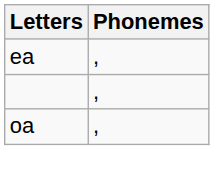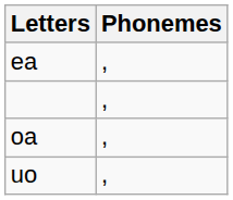+ row: uo | ,
